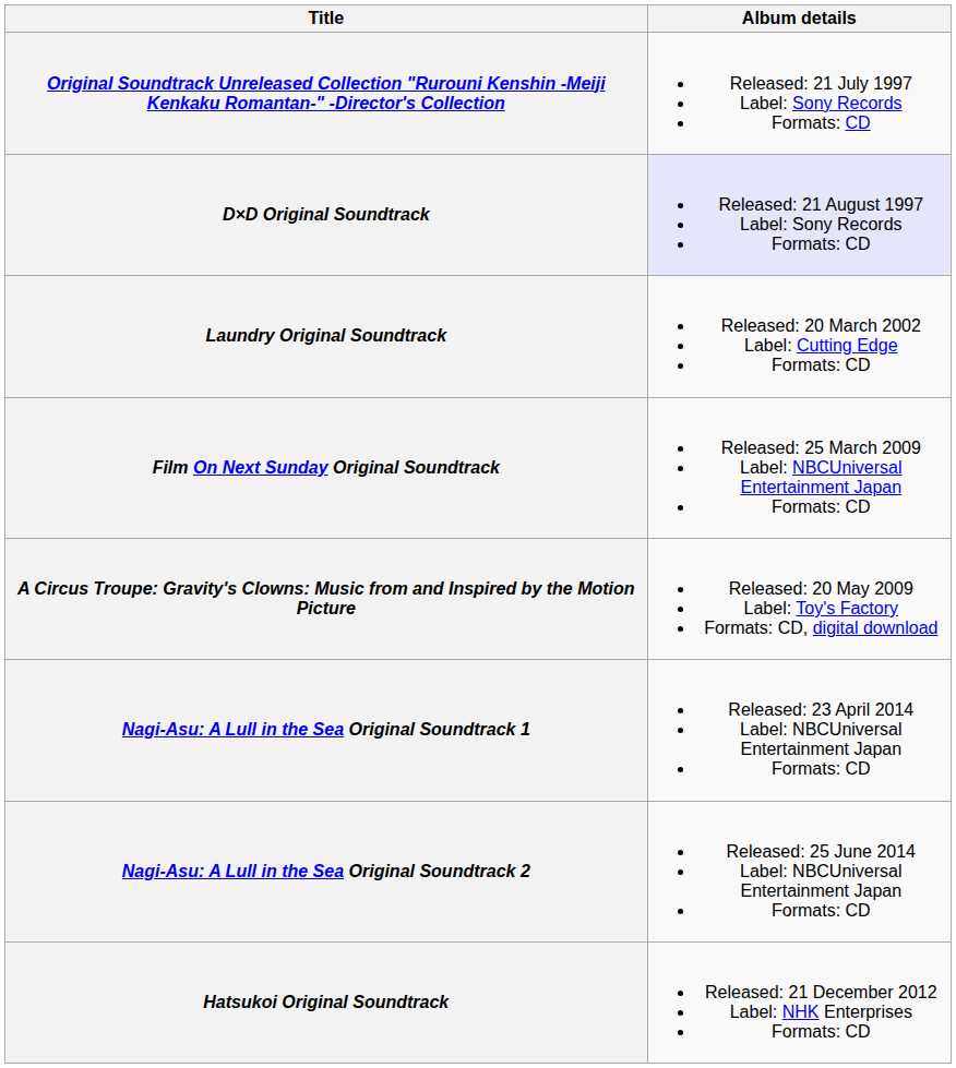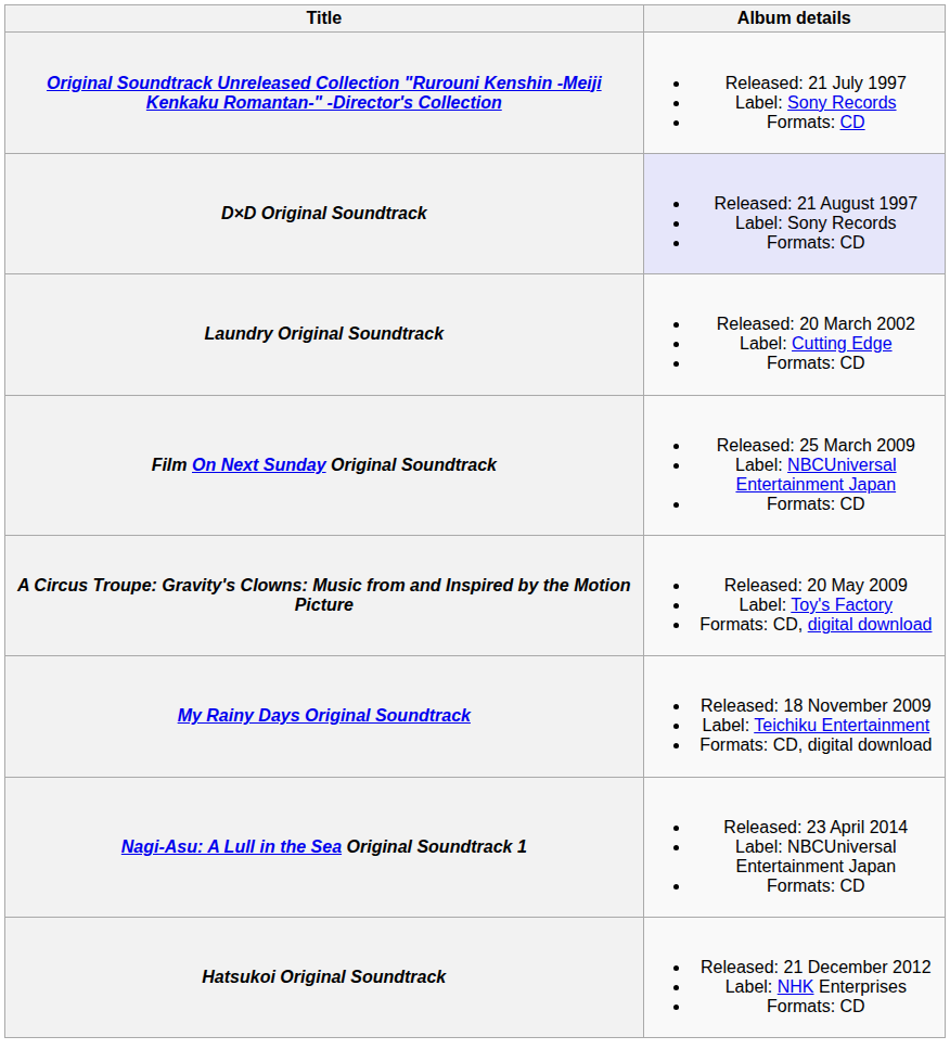+ row: My Rainy Days Original Soundtrack | Released: 18 November 2009 Label: Teichiku Entertainment Formats: CD, digital download
- row: Nagi-Asu: A Lull in the Sea Original Soundtrack 2 | Released: 25 June 2014 Label: NBCUniversal Entertainment Japan Formats: CD
